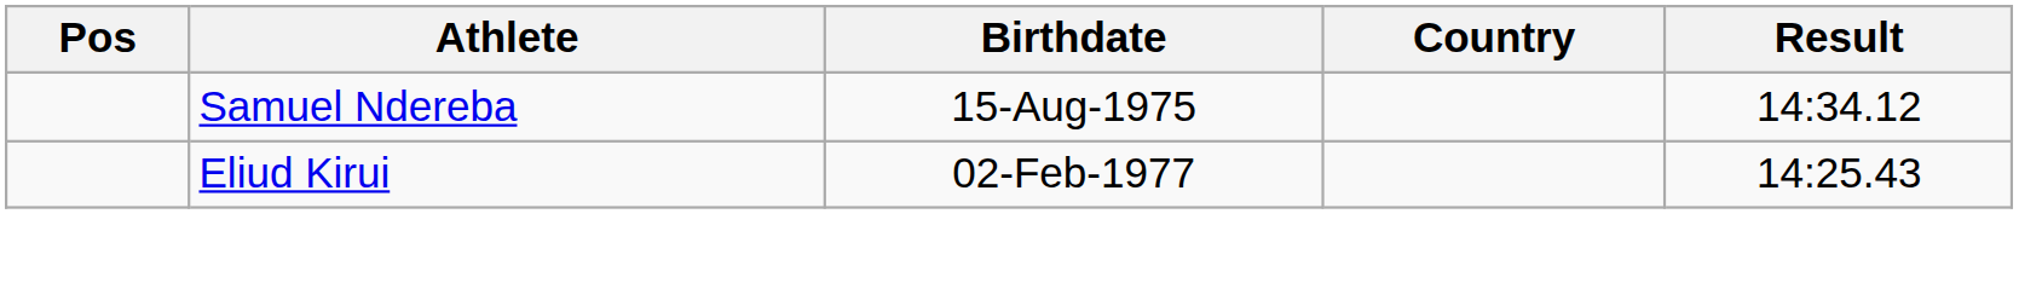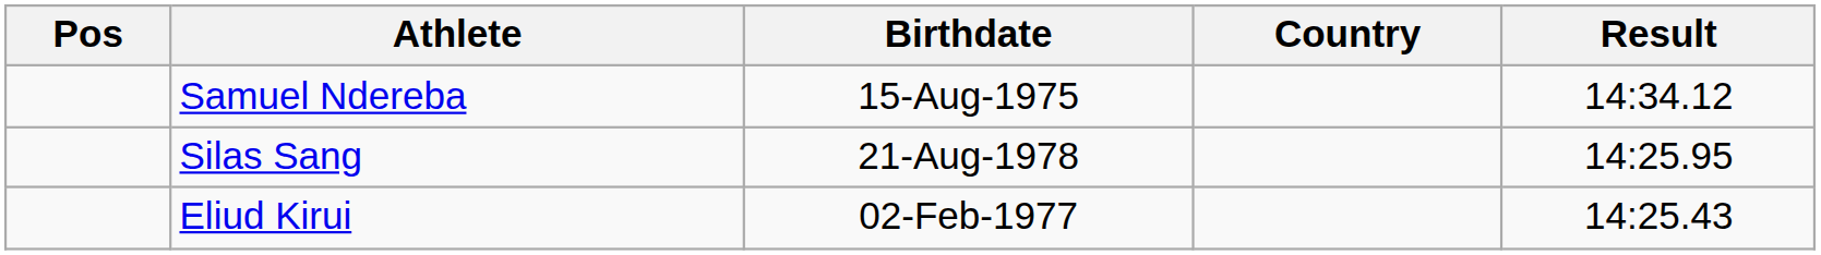+ row: Silas Sang | 21-Aug-1978 | 14:25.95
